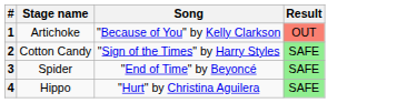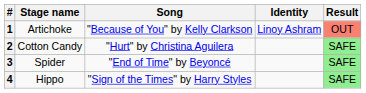+ column: Identity | Linoy Ashram
2 | Song: "Sign of the Times" by Harry Styles -> "Hurt" by Christina Aguilera
4 | Song: "Hurt" by Christina Aguilera -> "Sign of the Times" by Harry Styles
